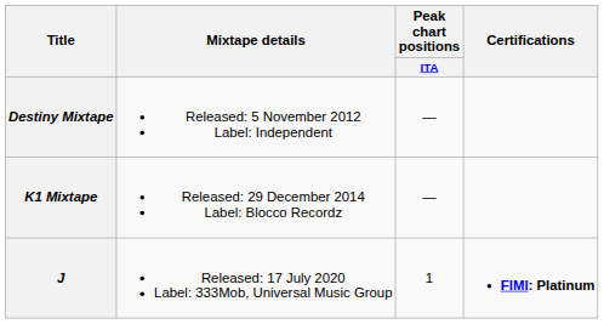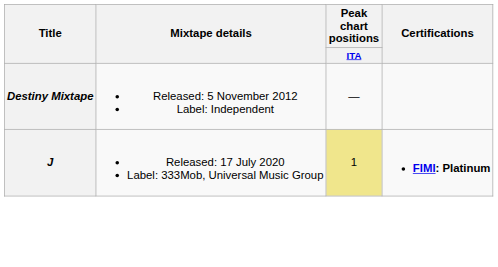- row: K1 Mixtape | Released: 29 December 2014 Label: Blocco Recordz | —
J | Peak chart positions / ITA: no background -> khaki background
